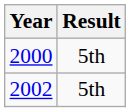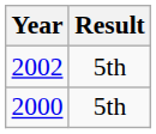rows swapped: 2000 <-> 2002
